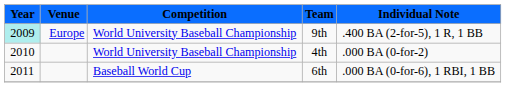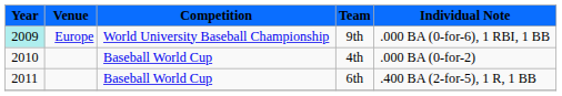9th | Individual Note: .400 BA (2-for-5), 1 R, 1 BB -> .000 BA (0-for-6), 1 RBI, 1 BB
4th | Competition: World University Baseball Championship -> Baseball World Cup
6th | Individual Note: .000 BA (0-for-6), 1 RBI, 1 BB -> .400 BA (2-for-5), 1 R, 1 BB
